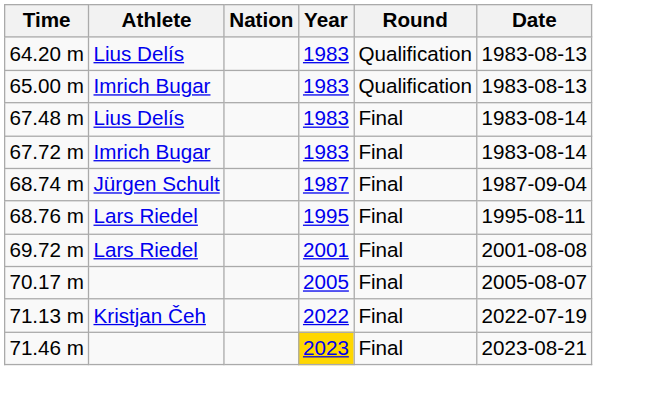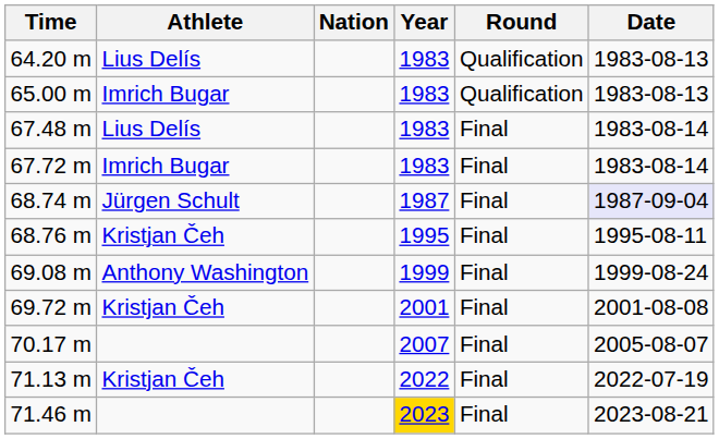68.74 m | Date: no background -> lavender background
68.76 m | Athlete: Lars Riedel -> Kristjan Čeh
+ row: 69.08 m | Anthony Washington | 1999 | Final | 1999-08-24
69.72 m | Athlete: Lars Riedel -> Kristjan Čeh
70.17 m | Year: 2005 -> 2007
